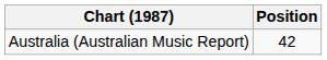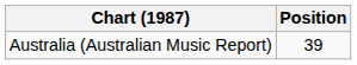Australia (Australian Music Report) | Position: 42 -> 39
